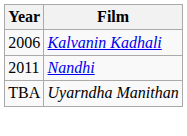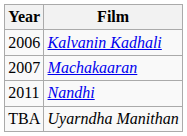+ row: 2007 | Machakaaran
